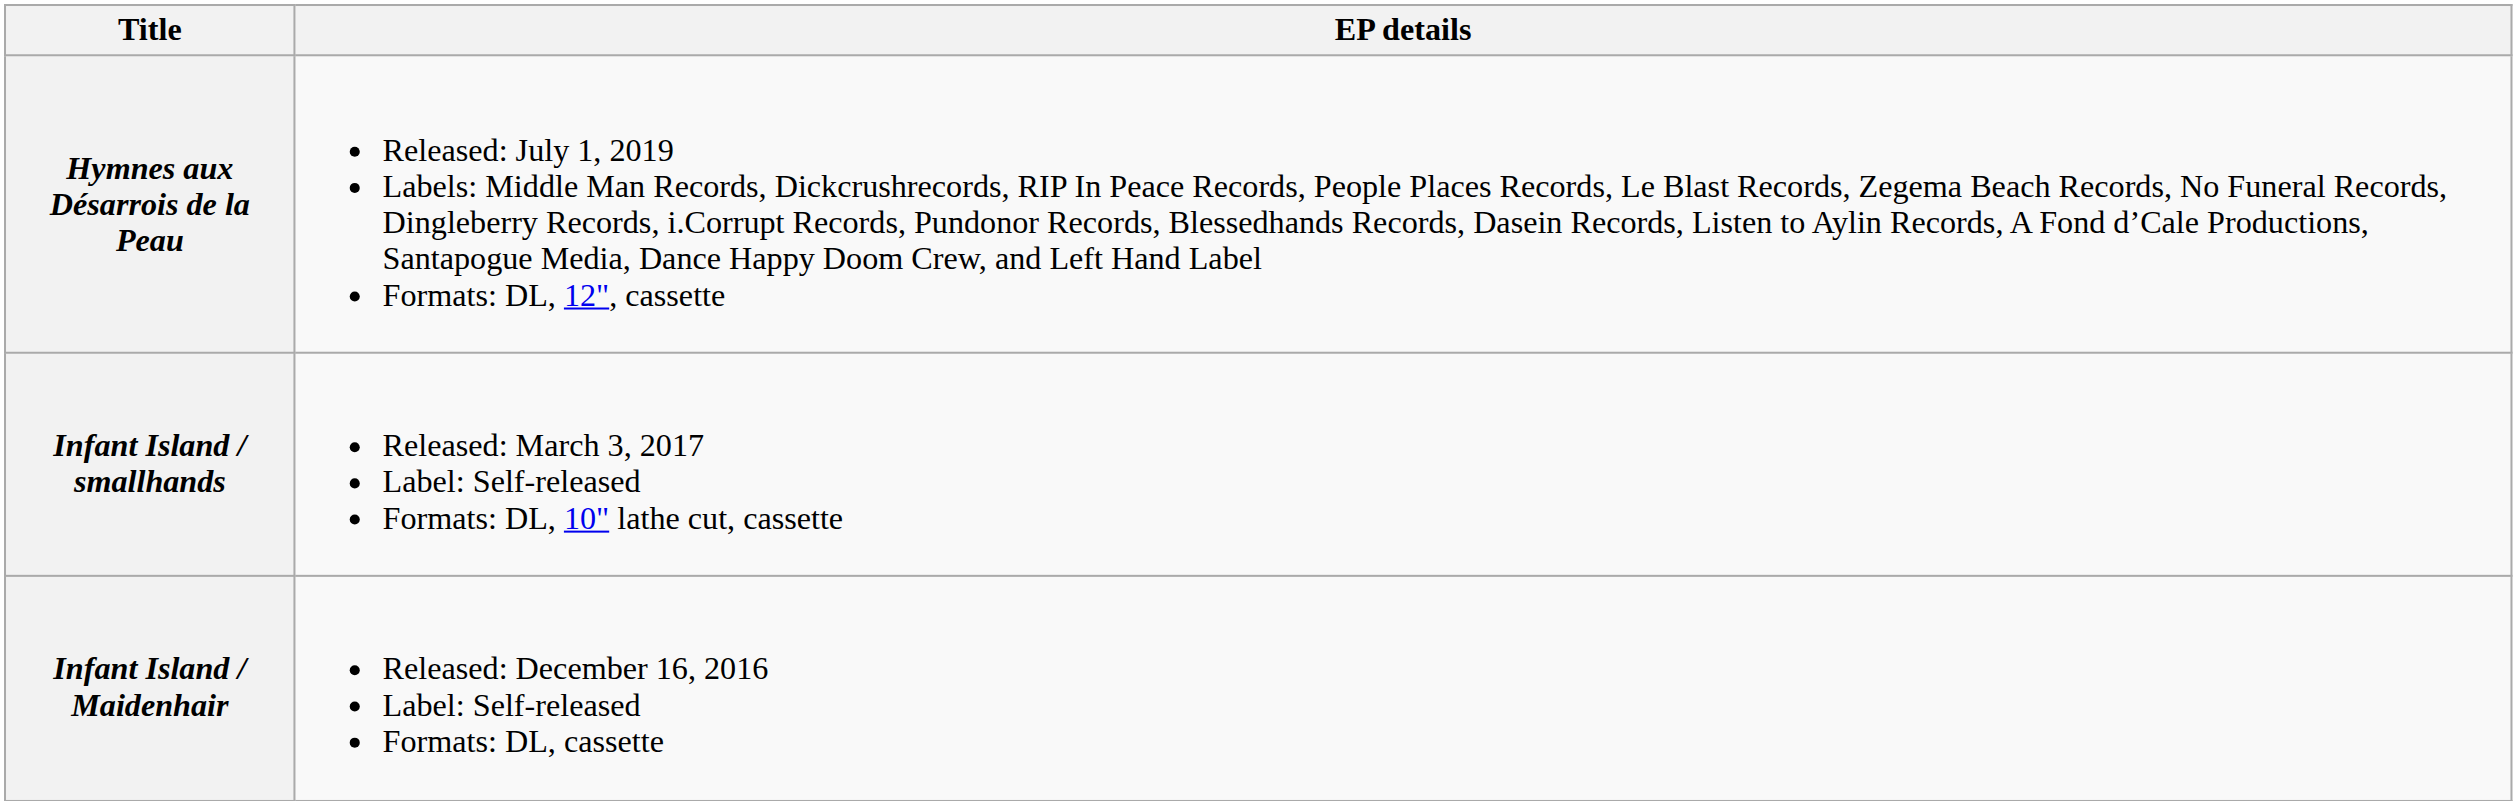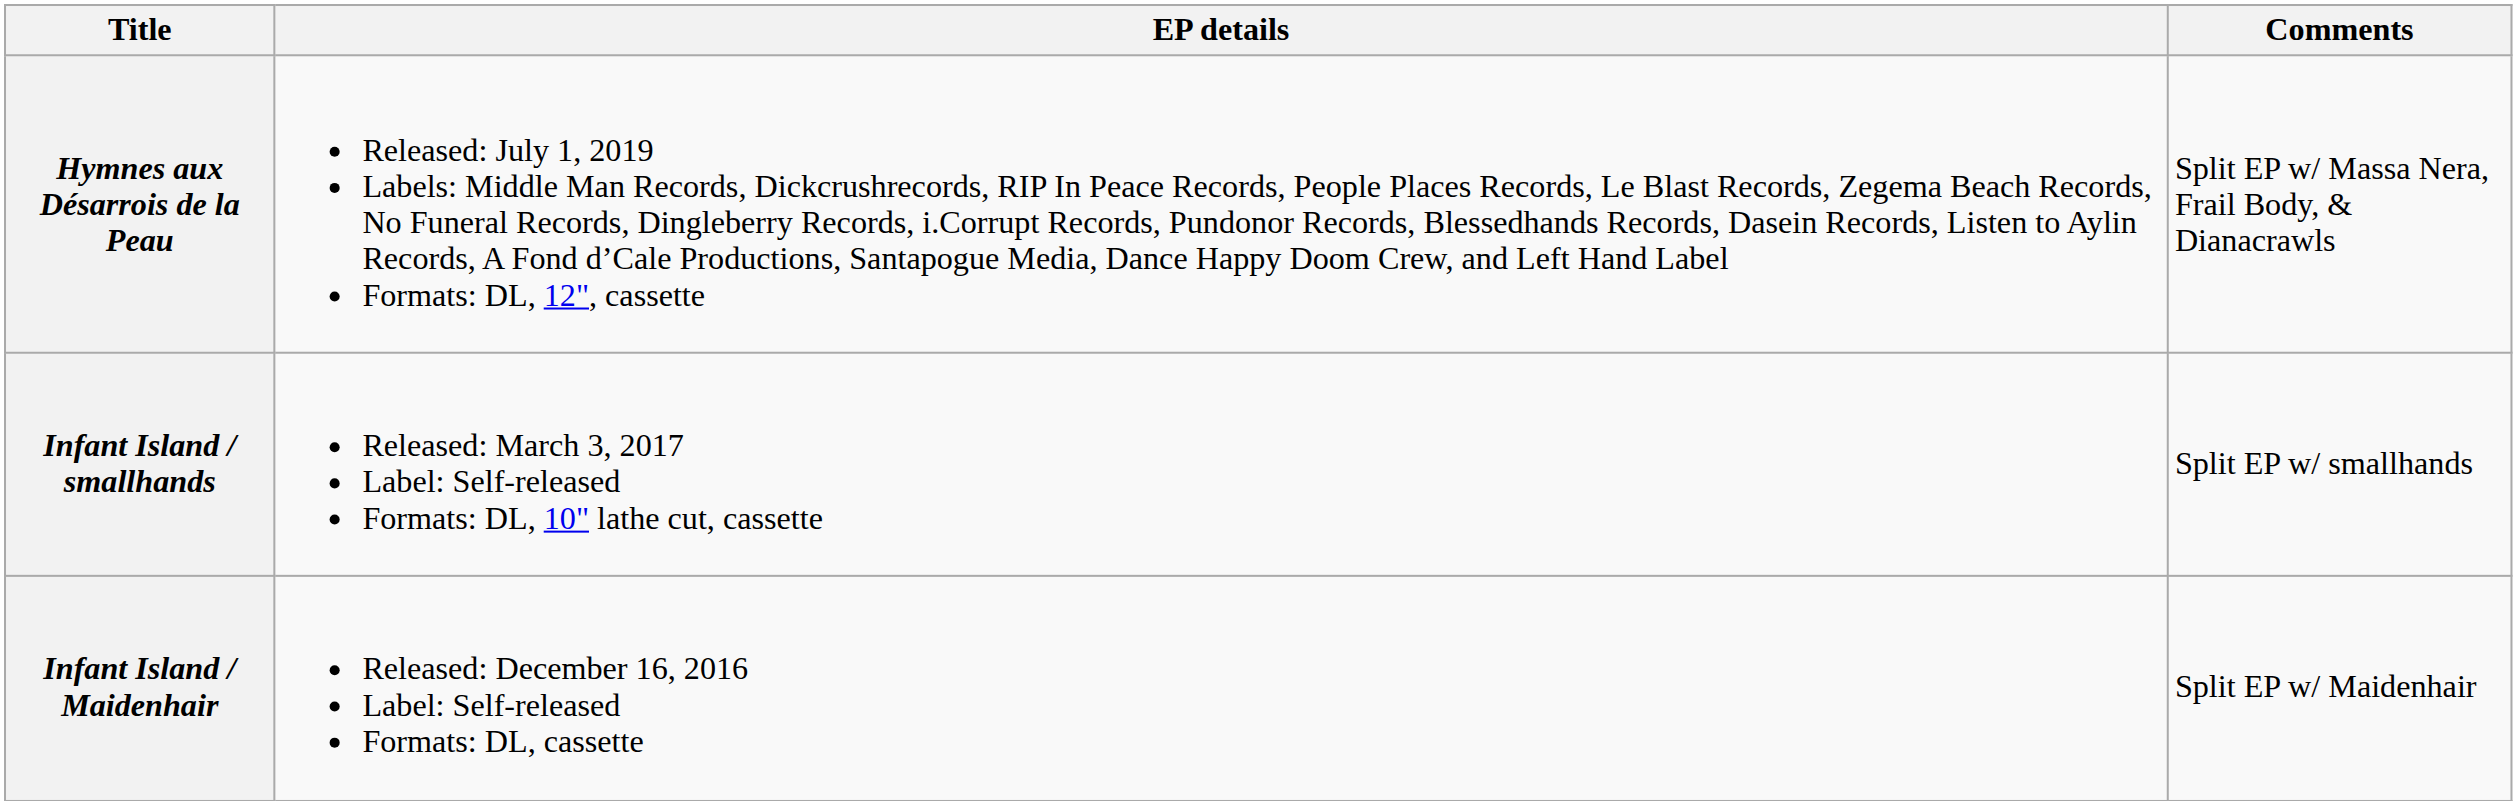+ column: Comments | Split EP w/ Massa Nera, Frail Body, & Dianacrawls | Split EP w/ smallhands | Split EP w/ Maidenhair
